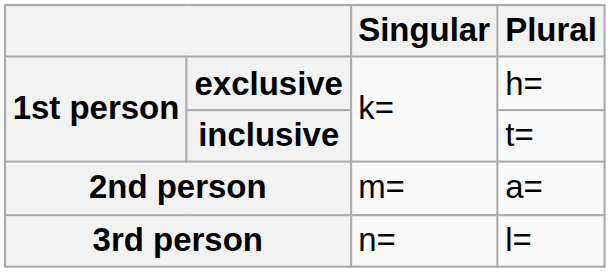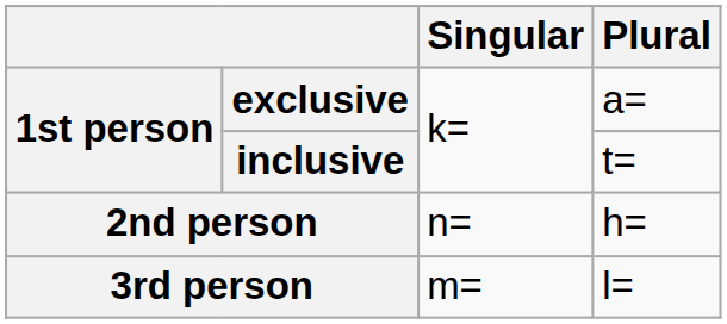exclusive | Plural: h= -> a=
2nd person | Singular: m= -> n=
2nd person | Plural: a= -> h=
3rd person | Singular: n= -> m=
